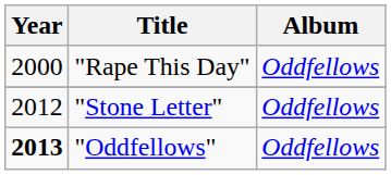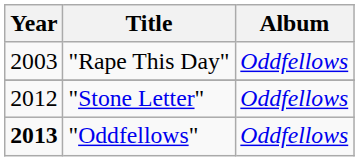"Rape This Day" | Year: 2000 -> 2003
